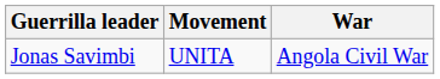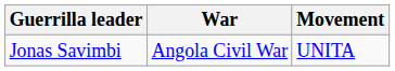columns swapped: Movement <-> War
